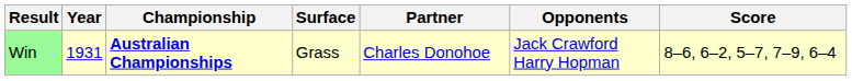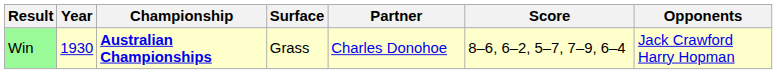columns swapped: Opponents <-> Score
Win | Year: 1931 -> 1930
